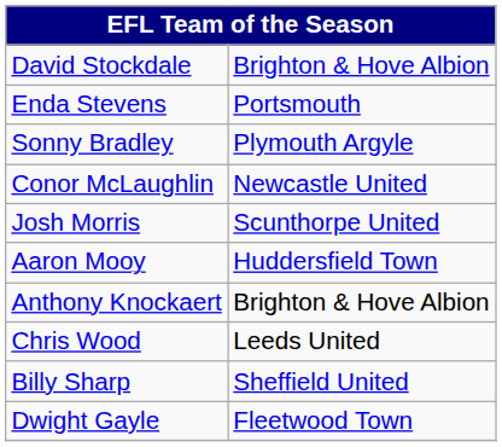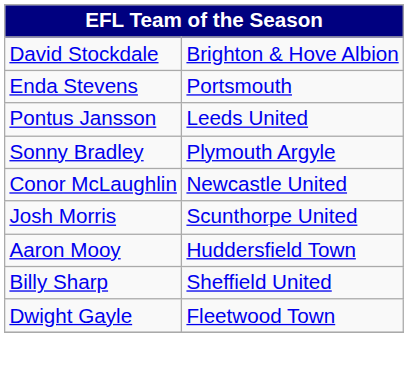+ row: Pontus Jansson | Leeds United
- row: Anthony Knockaert | Brighton & Hove Albion
- row: Chris Wood | Leeds United
